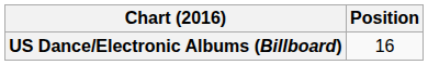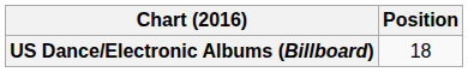US Dance/Electronic Albums (Billboard) | Position: 16 -> 18
